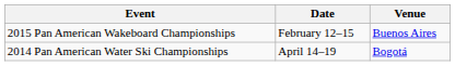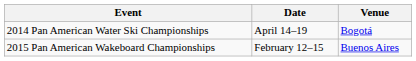rows swapped: 2014 Pan American Water Ski Championships <-> 2015 Pan American Wakeboard Championships
